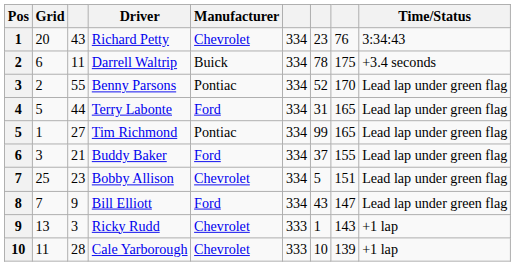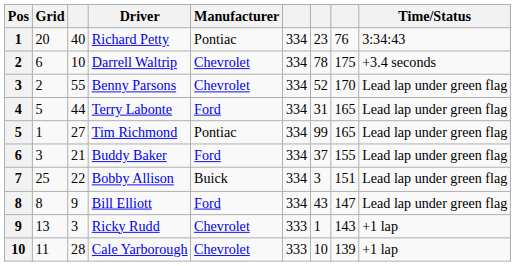Richard Petty | column 3: 43 -> 40
Richard Petty | Manufacturer: Chevrolet -> Pontiac
Darrell Waltrip | column 3: 11 -> 10
Darrell Waltrip | Manufacturer: Buick -> Chevrolet
Benny Parsons | Manufacturer: Pontiac -> Chevrolet
Bobby Allison | column 3: 23 -> 22
Bobby Allison | Manufacturer: Chevrolet -> Buick
Bobby Allison | column 7: 5 -> 3
Bill Elliott | Grid: 7 -> 8
